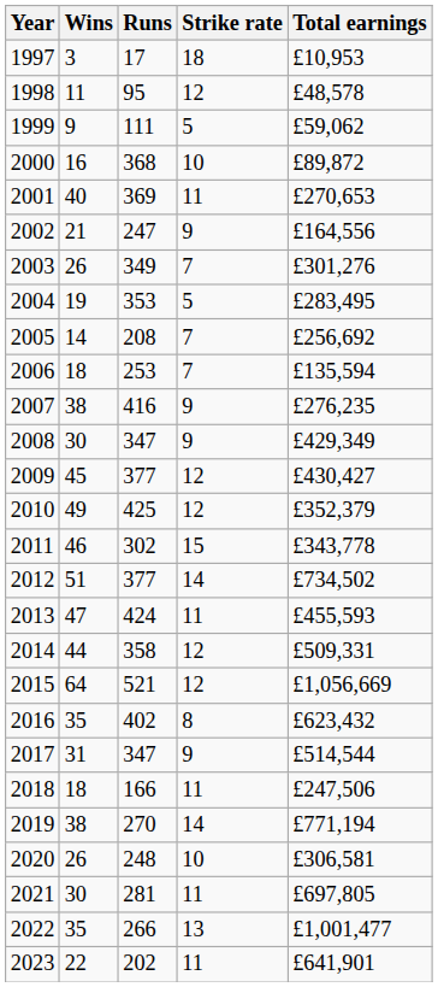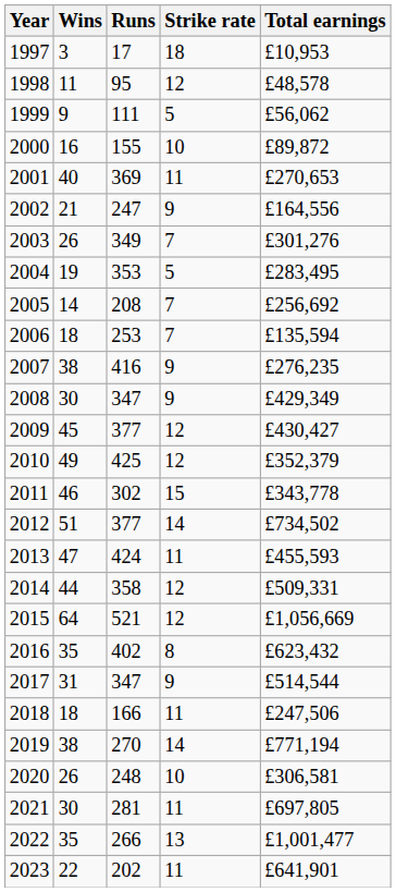1999 | Total earnings: £59,062 -> £56,062
2000 | Runs: 368 -> 155
